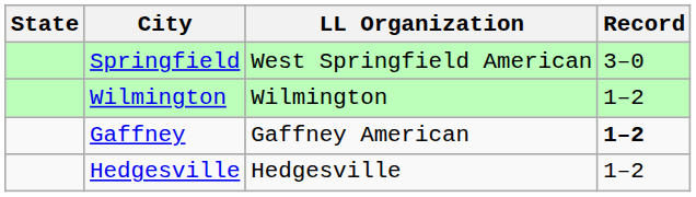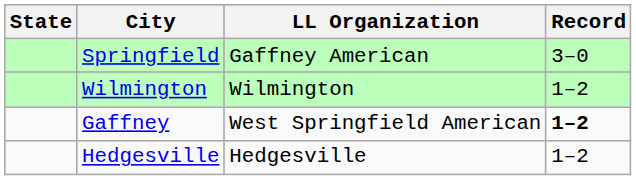Springfield | LL Organization: West Springfield American -> Gaffney American
Gaffney | LL Organization: Gaffney American -> West Springfield American
